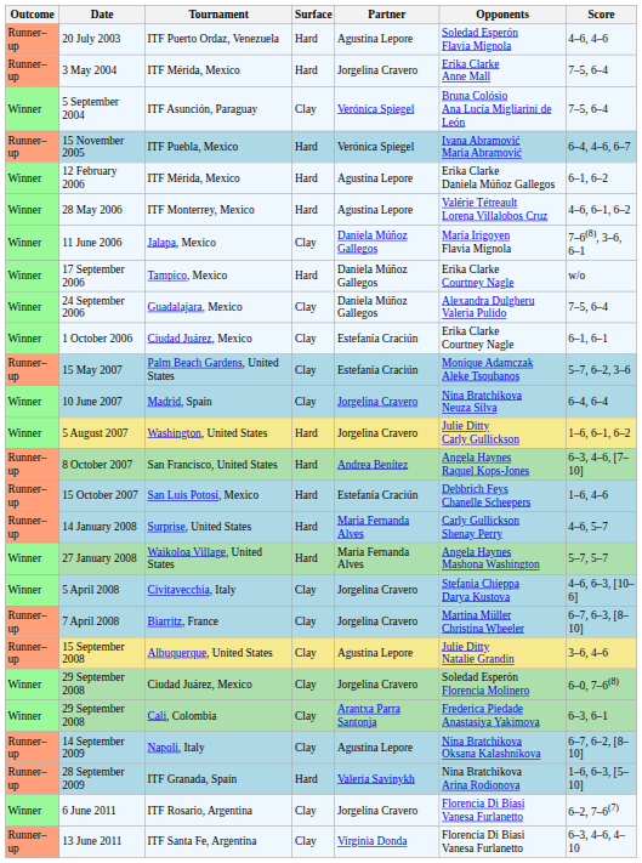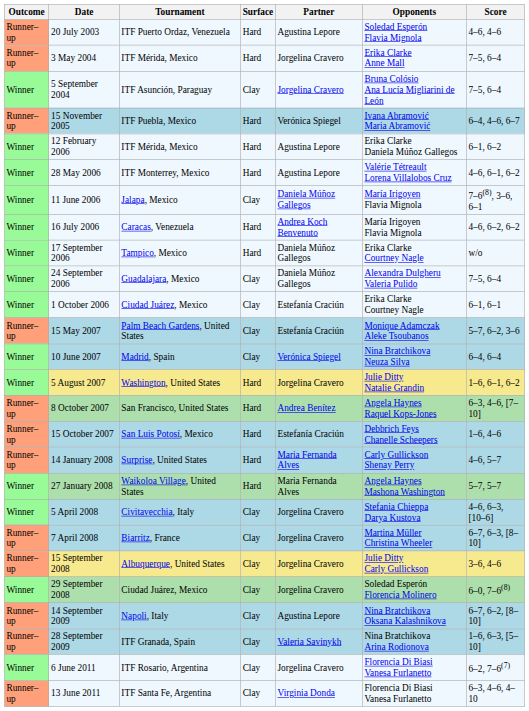5 September 2004 | Partner: Verónica Spiegel -> Jorgelina Cravero
+ row: Winner | 16 July 2006 | Caracas, Venezuela | Hard | Andrea Koch Benvenuto | María Irigoyen Flavia Mignola | 4–6, 6–2, 6–2
10 June 2007 | Partner: Jorgelina Cravero -> Verónica Spiegel
5 August 2007 | Opponents: Julie Ditty Carly Gullickson -> Julie Ditty Natalie Grandin
15 September 2008 | Partner: Agustina Lepore -> Jorgelina Cravero
15 September 2008 | Opponents: Julie Ditty Natalie Grandin -> Julie Ditty Carly Gullickson
- row: Winner | 29 September 2008 | Cali, Colombia | Clay | Arantxa Parra Santonja | Frederica Piedade Anastasiya Yakimova | 6–3, 6–1
28 September 2009 | Surface: Hard -> Clay
